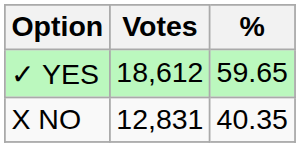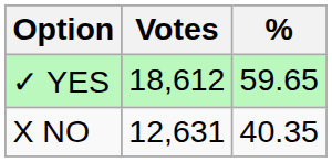X NO | Votes: 12,831 -> 12,631
